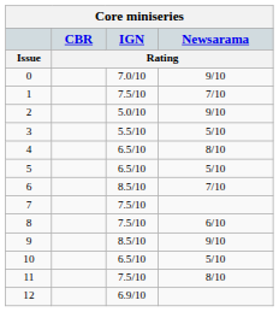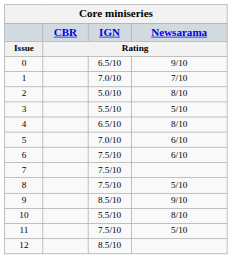0 | IGN / Rating: 7.0/10 -> 6.5/10
1 | IGN / Rating: 7.5/10 -> 7.0/10
2 | Newsarama / Rating: 9/10 -> 8/10
5 | IGN / Rating: 6.5/10 -> 7.0/10
5 | Newsarama / Rating: 5/10 -> 6/10
6 | IGN / Rating: 8.5/10 -> 7.5/10
6 | Newsarama / Rating: 7/10 -> 6/10
8 | Newsarama / Rating: 6/10 -> 5/10
10 | IGN / Rating: 6.5/10 -> 5.5/10
10 | Newsarama / Rating: 5/10 -> 8/10
11 | Newsarama / Rating: 8/10 -> 5/10
12 | IGN / Rating: 6.9/10 -> 8.5/10
